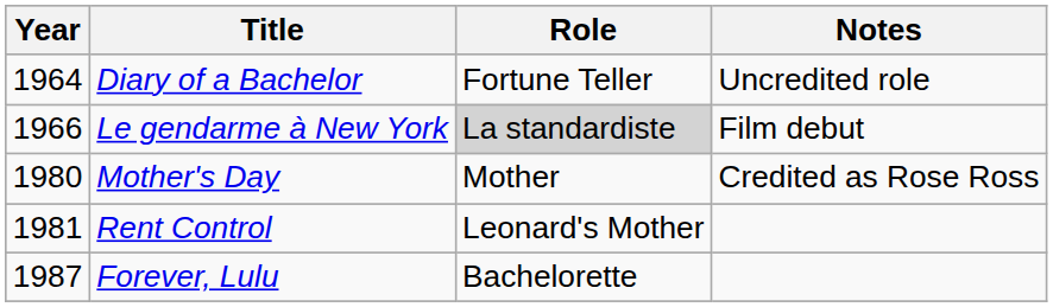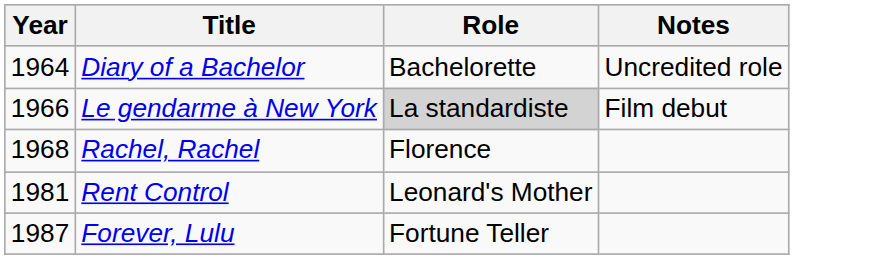Diary of a Bachelor | Role: Fortune Teller -> Bachelorette
+ row: 1968 | Rachel, Rachel | Florence
- row: 1980 | Mother's Day | Mother | Credited as Rose Ross
Forever, Lulu | Role: Bachelorette -> Fortune Teller
